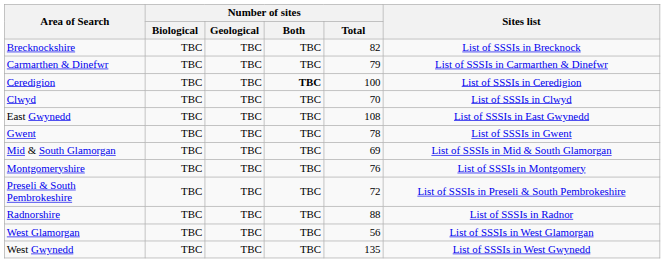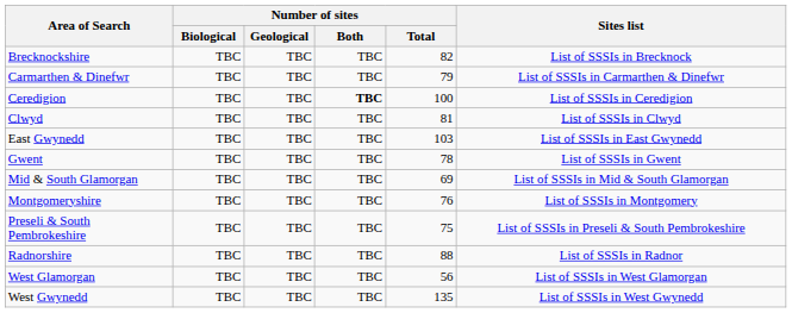Clwyd | Number of sites / Total: 70 -> 81
East Gwynedd | Number of sites / Total: 108 -> 103
Preseli & South Pembrokeshire | Number of sites / Total: 72 -> 75
